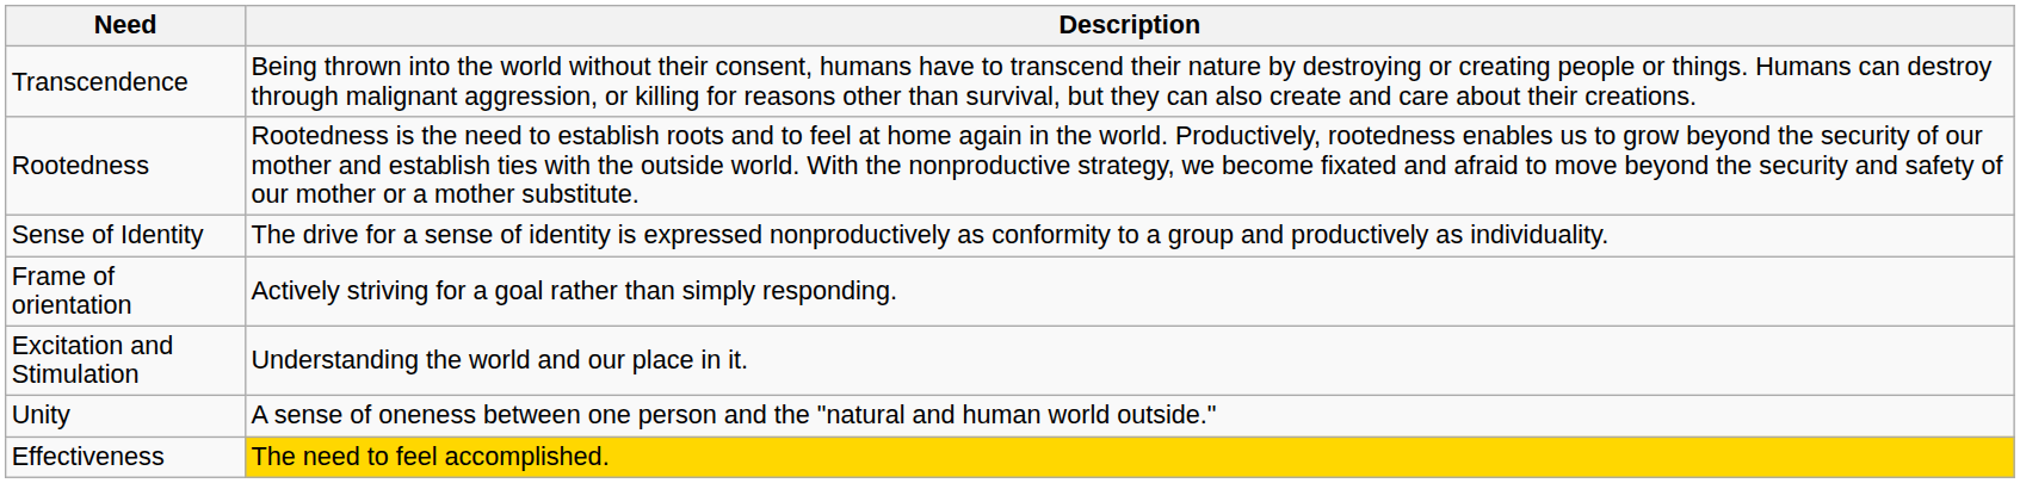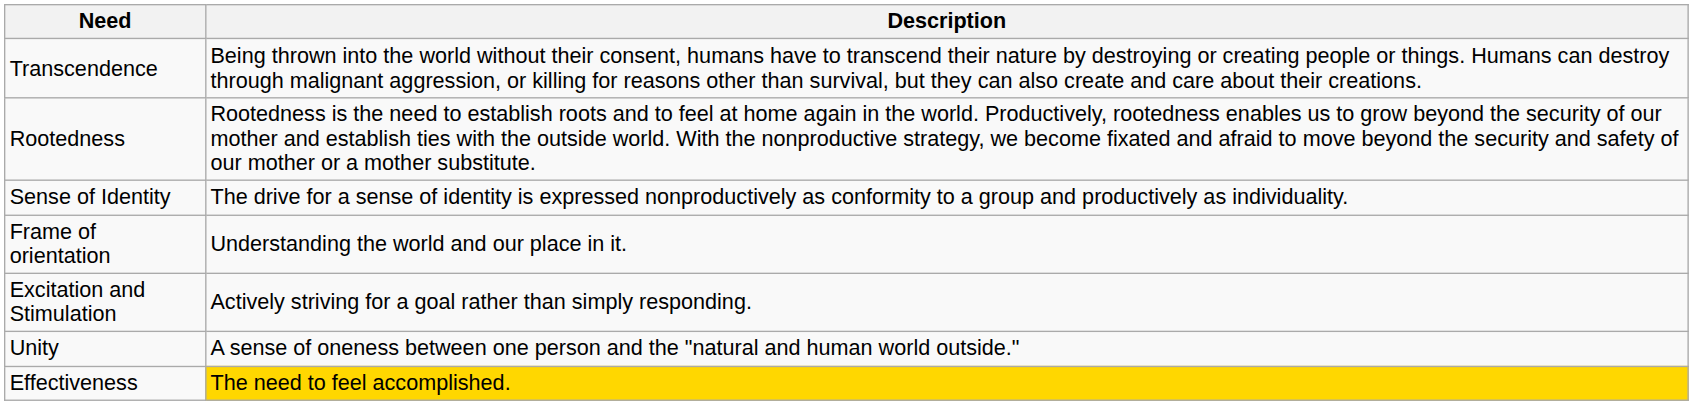Frame of orientation | Description: Actively striving for a goal rather than simply responding. -> Understanding the world and our place in it.
Excitation and Stimulation | Description: Understanding the world and our place in it. -> Actively striving for a goal rather than simply responding.
